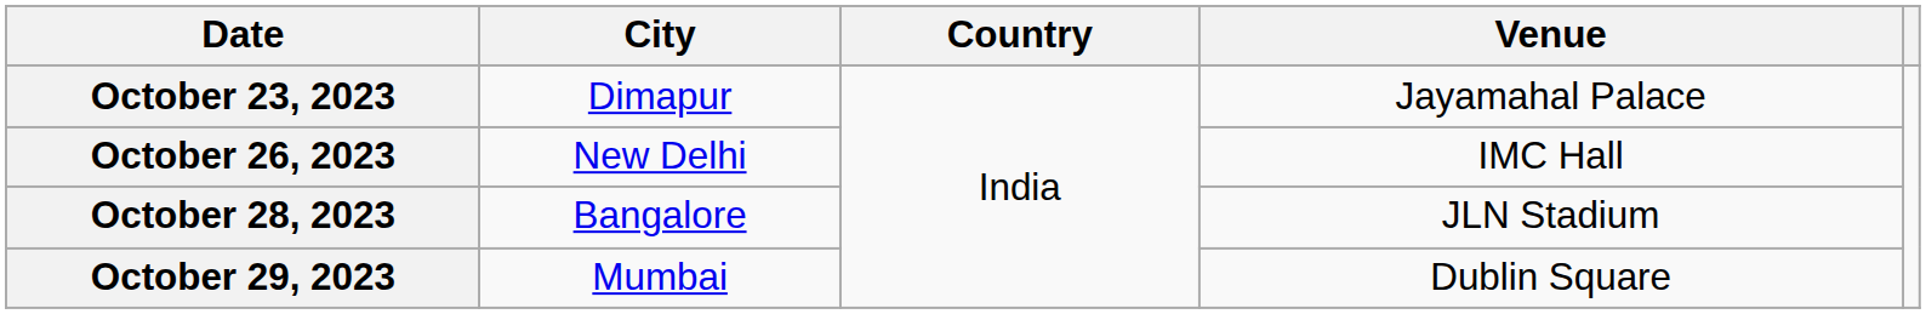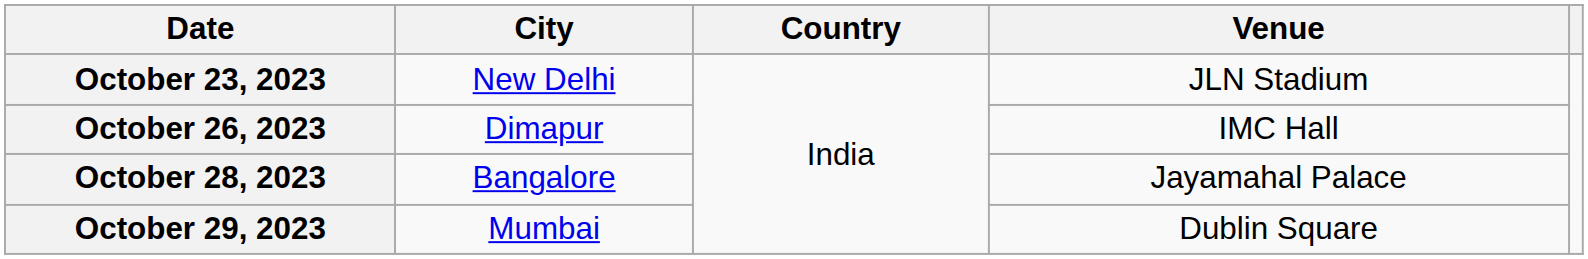October 23, 2023 | City: Dimapur -> New Delhi
October 23, 2023 | Venue: Jayamahal Palace -> JLN Stadium
October 26, 2023 | City: New Delhi -> Dimapur
October 28, 2023 | Venue: JLN Stadium -> Jayamahal Palace
